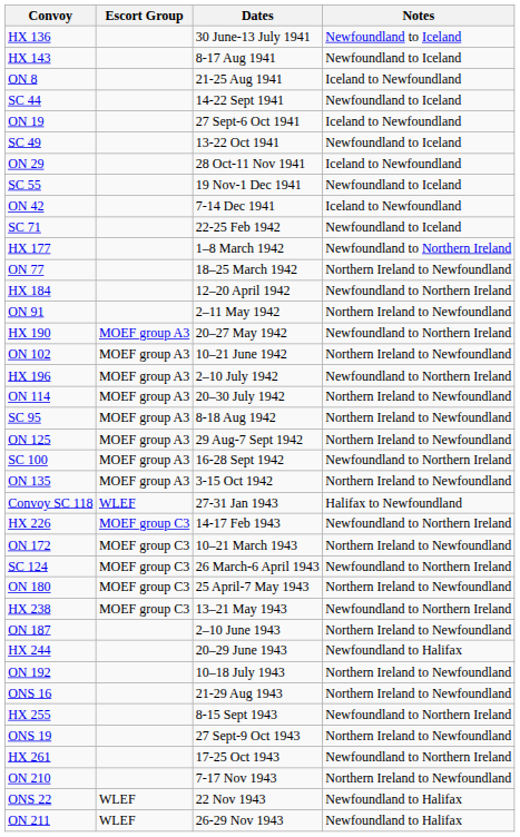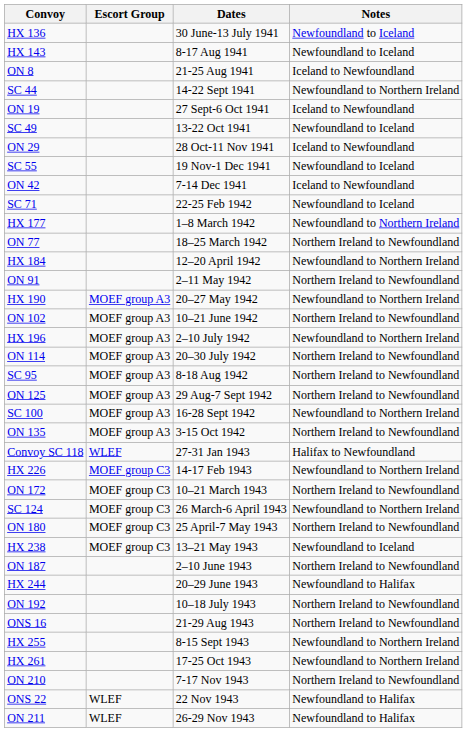SC 44 | Notes: Newfoundland to Iceland -> Newfoundland to Northern Ireland
HX 238 | Notes: Newfoundland to Northern Ireland -> Newfoundland to Iceland
- row: ONS 19 | 27 Sept-9 Oct 1943 | Northern Ireland to Newfoundland
